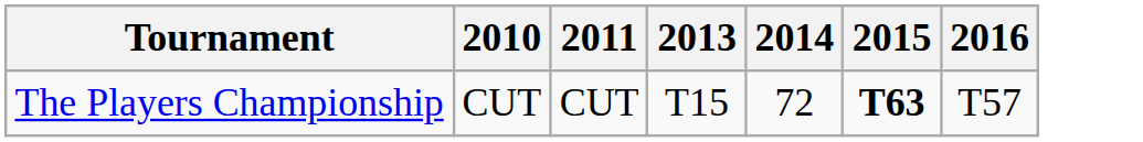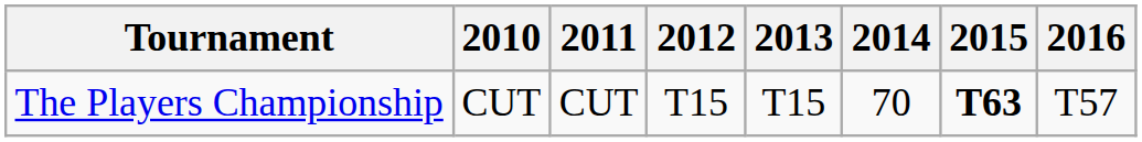+ column: 2012 | T15
The Players Championship | 2014: 72 -> 70
